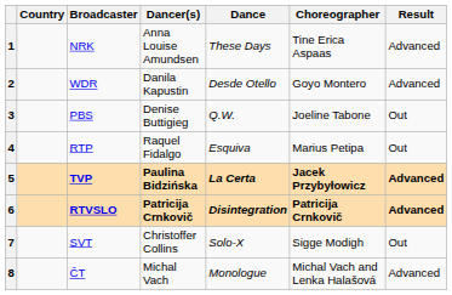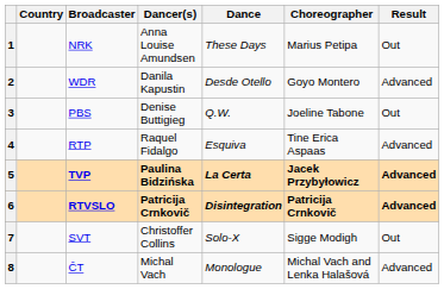1 | Choreographer: Tine Erica Aspaas -> Marius Petipa
1 | Result: Advanced -> Out
4 | Choreographer: Marius Petipa -> Tine Erica Aspaas
4 | Result: Out -> Advanced
